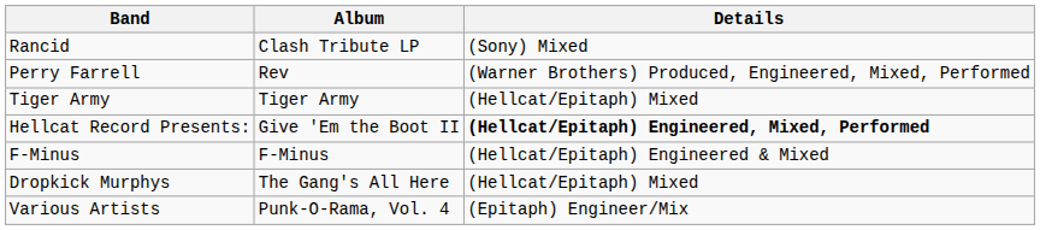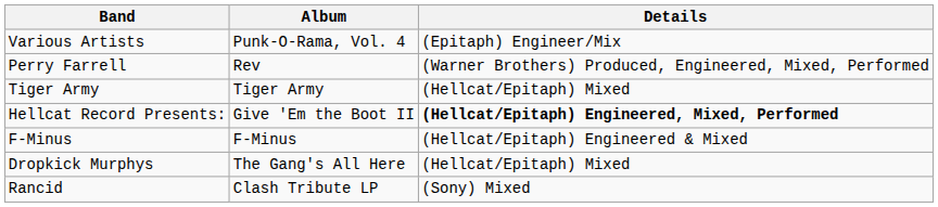rows swapped: Various Artists <-> Rancid
